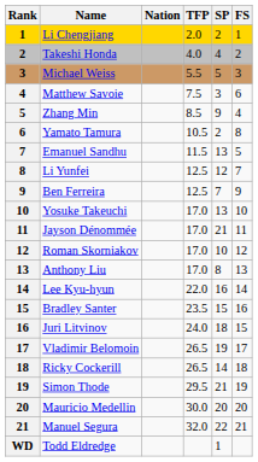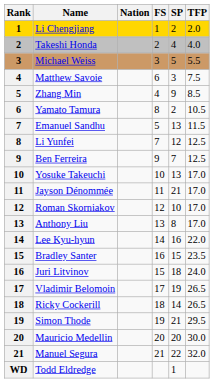columns swapped: TFP <-> FS
